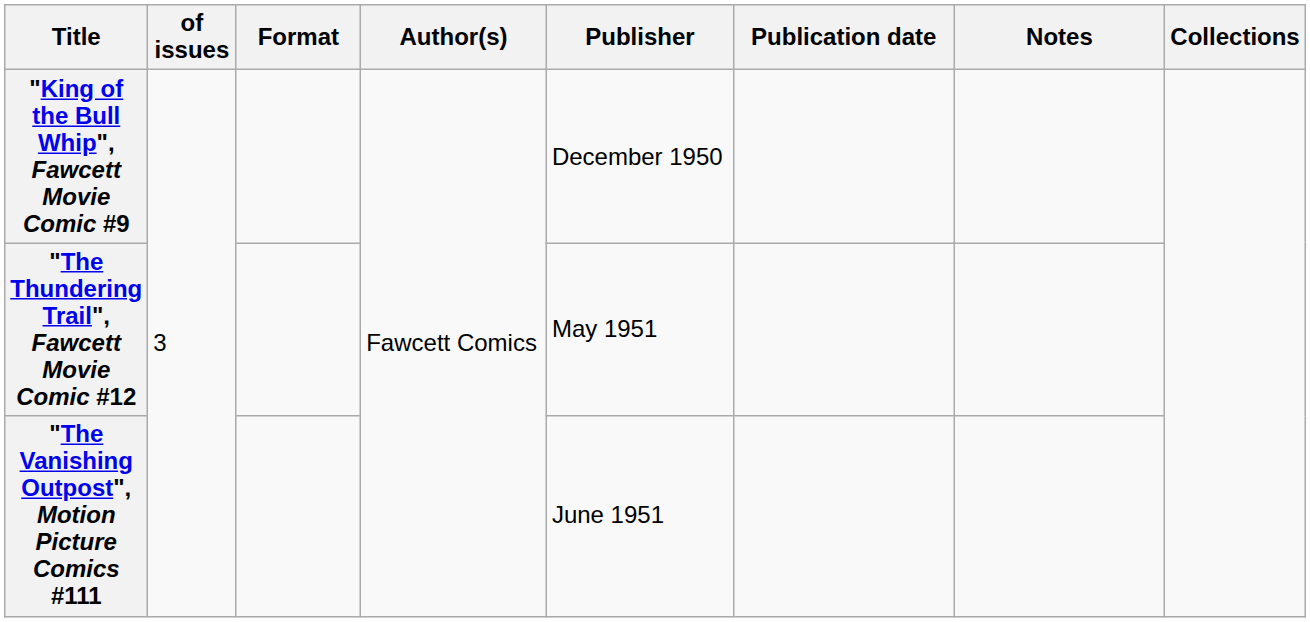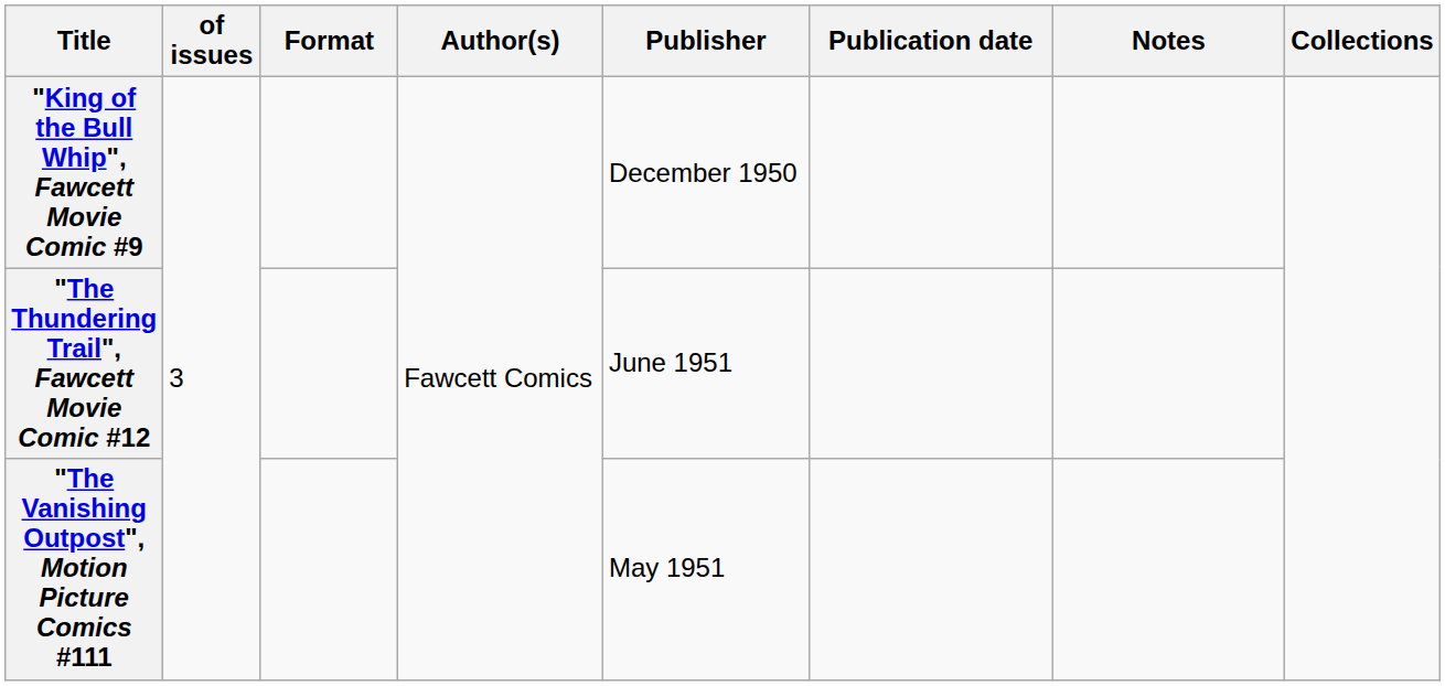"The Thundering Trail", Fawcett Movie Comic #12 | Publisher: May 1951 -> June 1951
"The Vanishing Outpost", Motion Picture Comics #111 | Publisher: June 1951 -> May 1951
